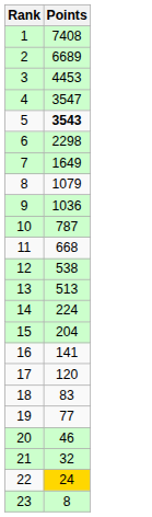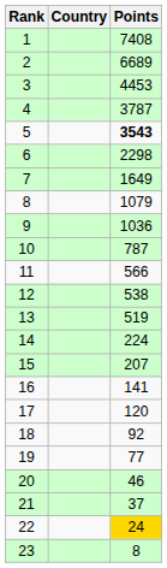+ column: Country
4 | Points: 3547 -> 3787
11 | Points: 668 -> 566
13 | Points: 513 -> 519
15 | Points: 204 -> 207
18 | Points: 83 -> 92
21 | Points: 32 -> 37
